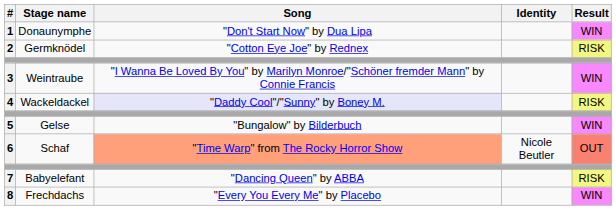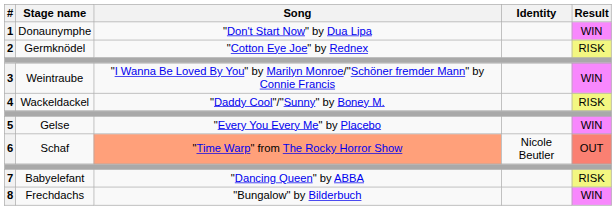4 | Song: lavender background -> no background
5 | Song: "Bungalow" by Bilderbuch -> "Every You Every Me" by Placebo
8 | Song: "Every You Every Me" by Placebo -> "Bungalow" by Bilderbuch
